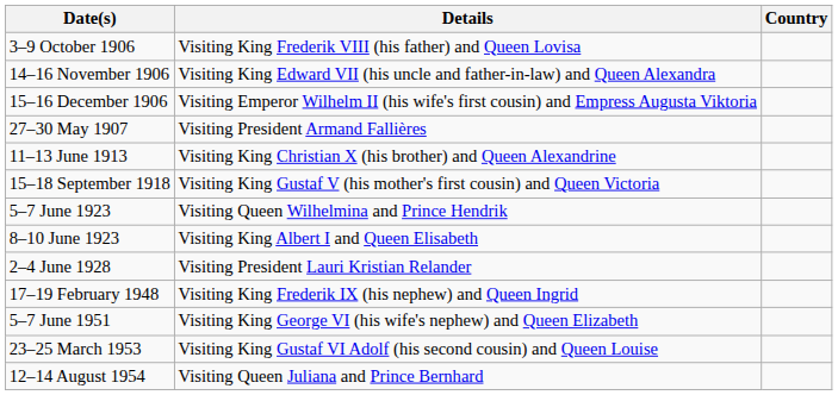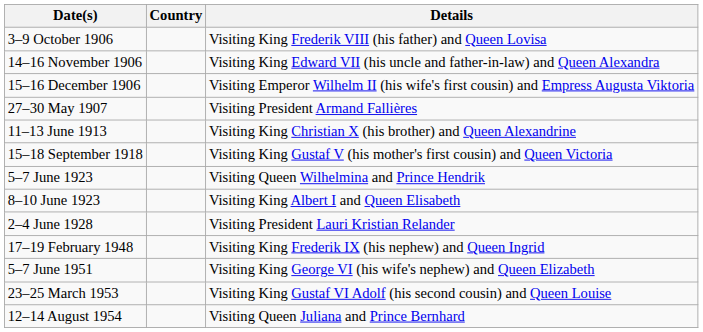columns swapped: Country <-> Details
